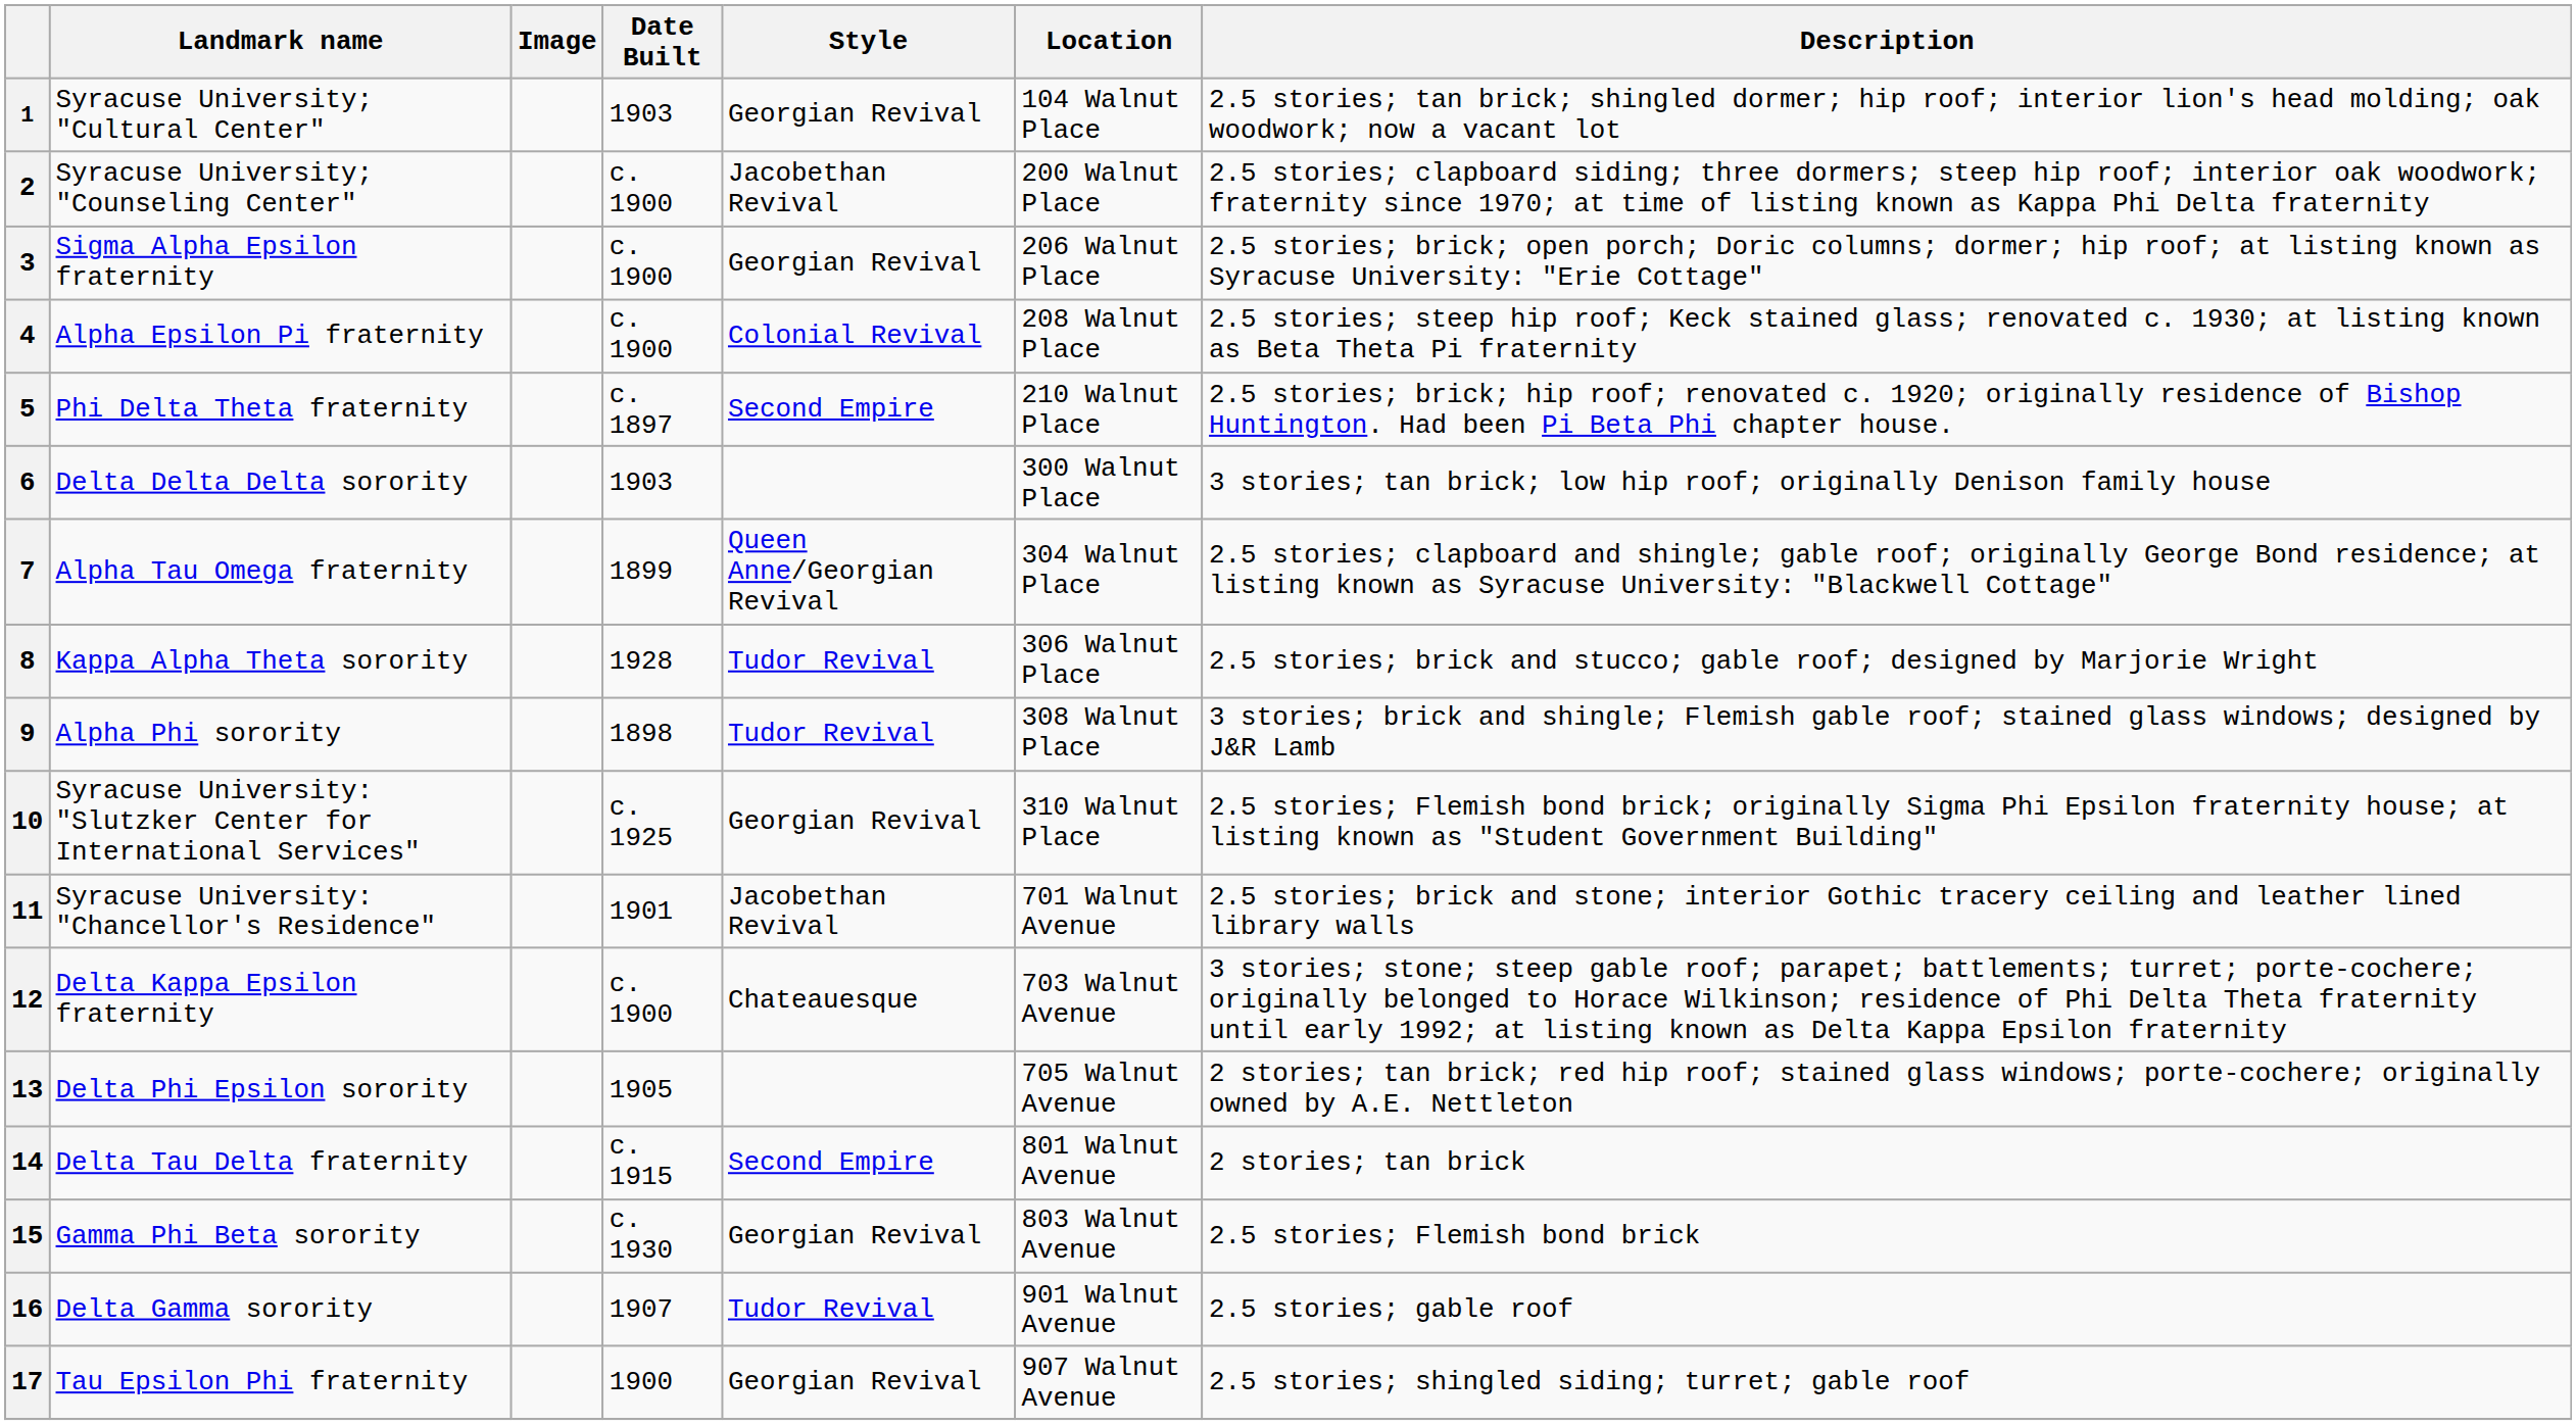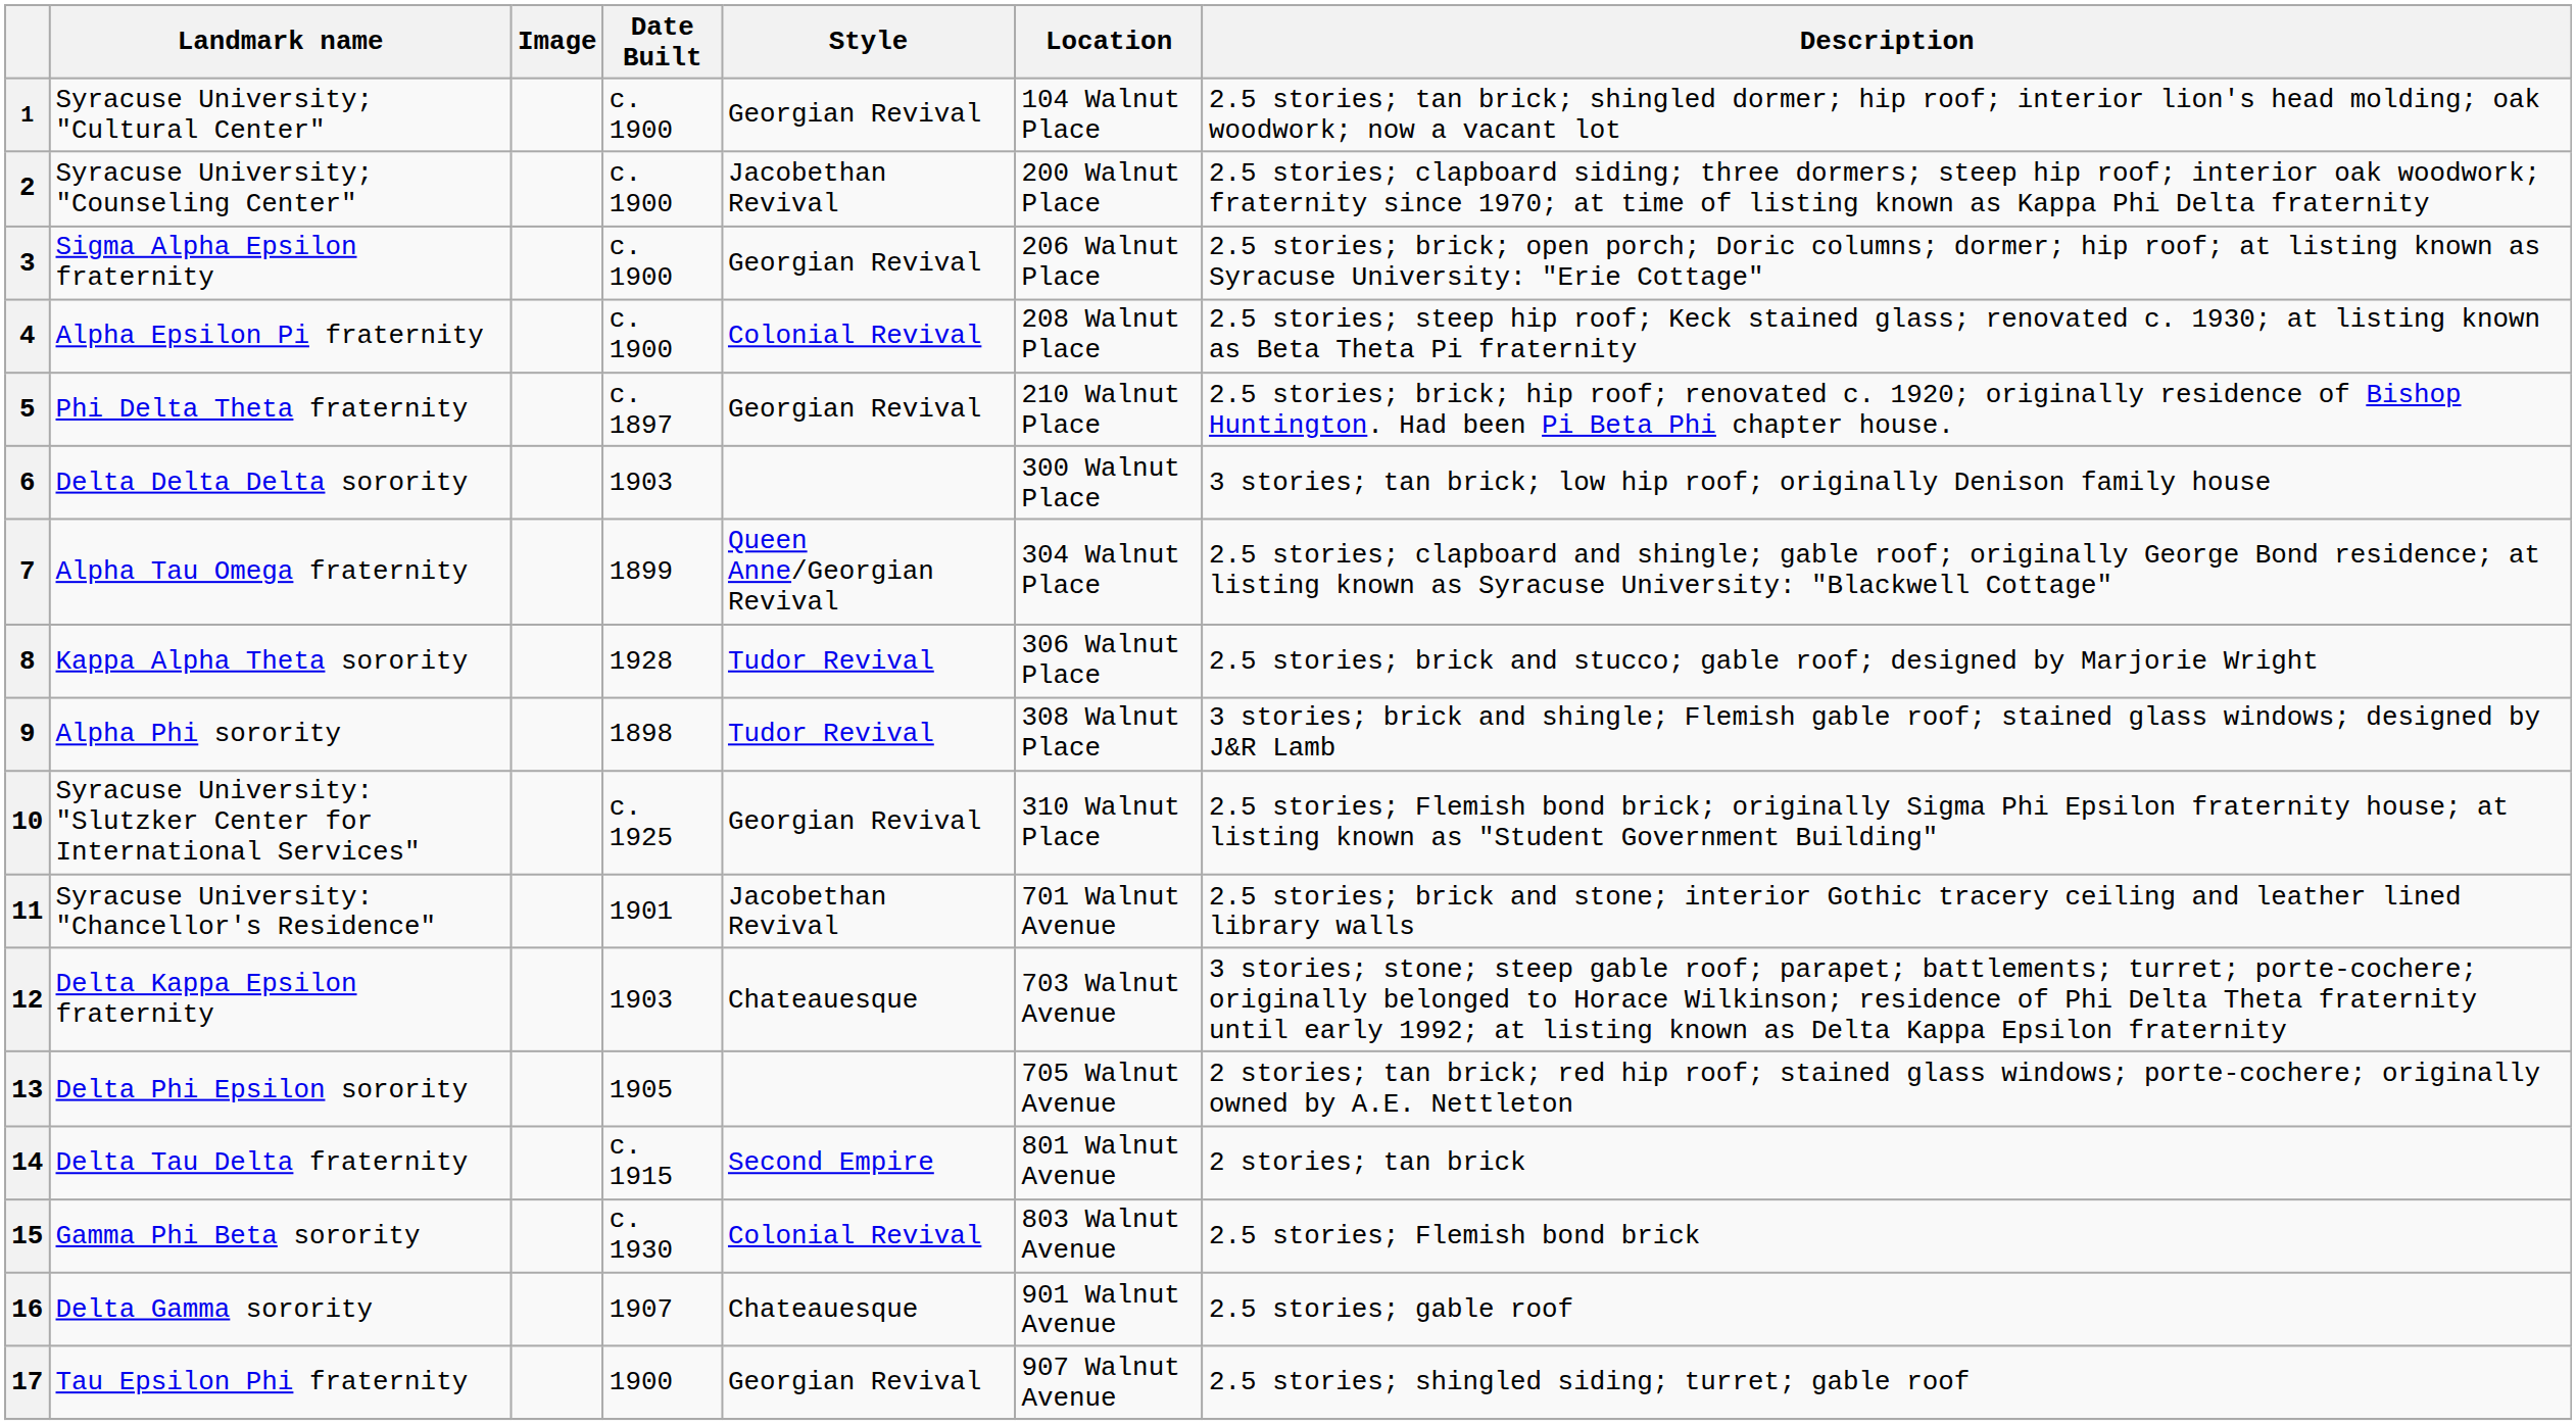1 | Date Built: 1903 -> c. 1900
5 | Style: Second Empire -> Georgian Revival
12 | Date Built: c. 1900 -> 1903
15 | Style: Georgian Revival -> Colonial Revival
16 | Style: Tudor Revival -> Chateauesque
